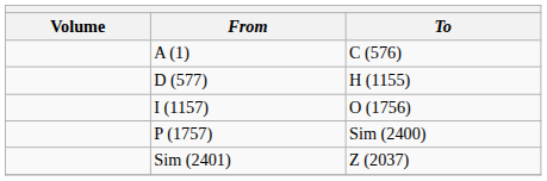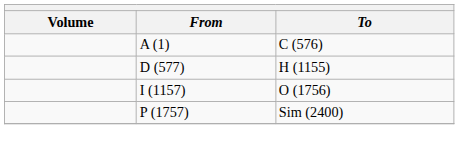- row: Sim (2401) | Z (2037)
